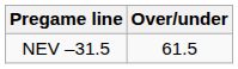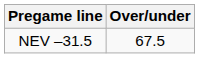NEV –31.5 | Over/under: 61.5 -> 67.5
